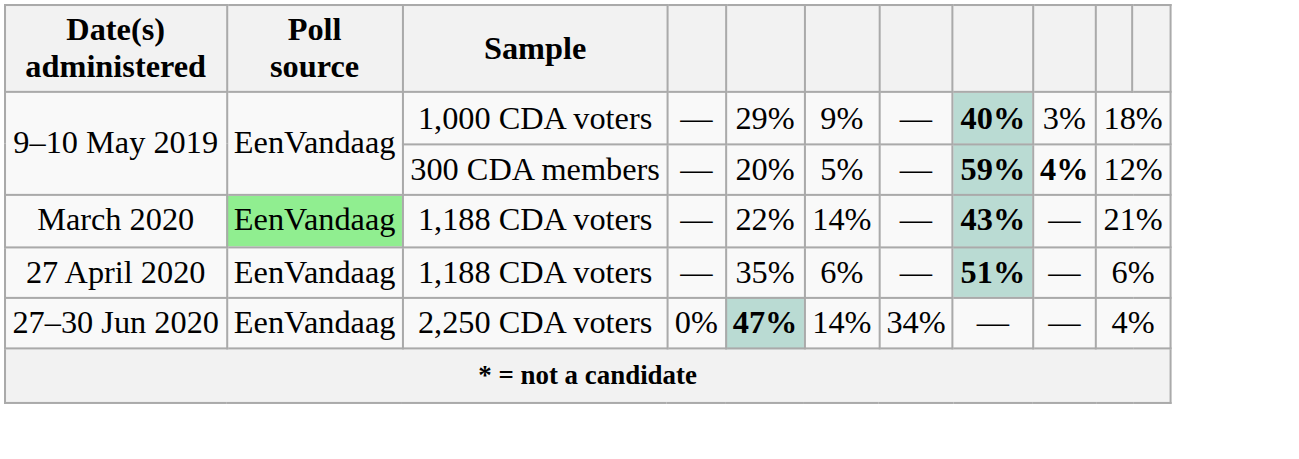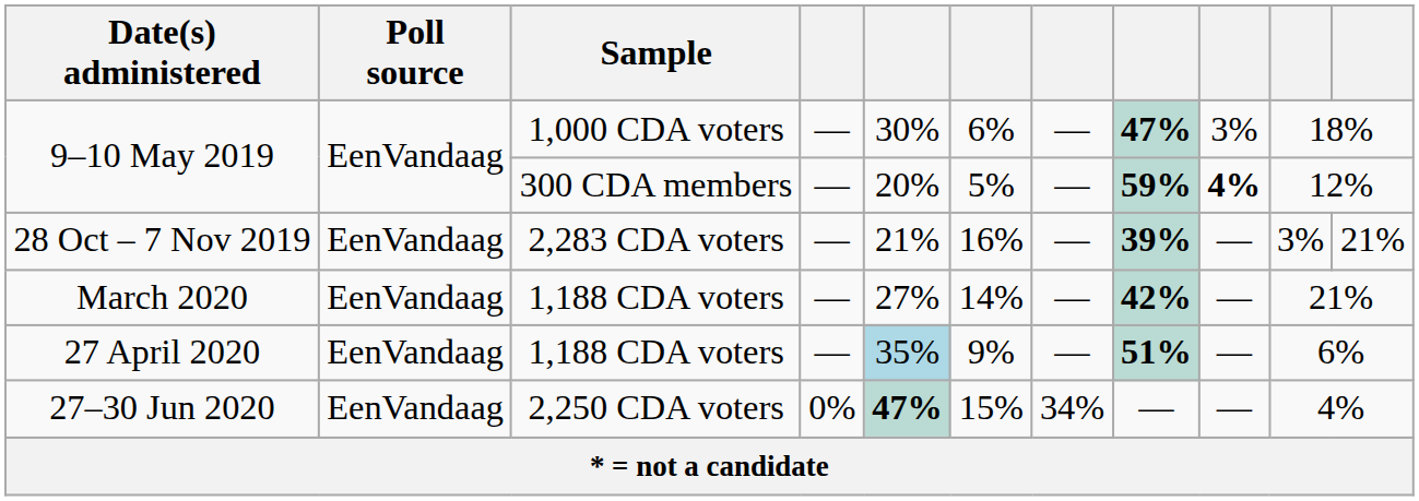9–10 May 2019 / 1,000 CDA voters | column 5: 29% -> 30%
9–10 May 2019 / 1,000 CDA voters | column 6: 9% -> 6%
9–10 May 2019 / 1,000 CDA voters | column 8: 40% -> 47%
+ row: 28 Oct – 7 Nov 2019 | EenVandaag | 2,283 CDA voters | — | 21% | 16% | — | 39% | — | 3% | 21%
March 2020 | Poll source: lightgreen background -> no background
March 2020 | column 5: 22% -> 27%
March 2020 | column 8: 43% -> 42%
27 April 2020 | column 5: no background -> lightblue background
27 April 2020 | column 6: 6% -> 9%
27–30 Jun 2020 | column 6: 14% -> 15%
